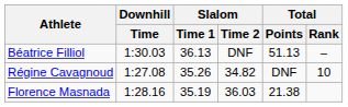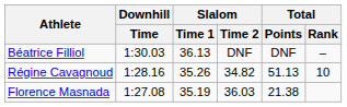Béatrice Filliol | Total / Points: 51.13 -> DNF
Régine Cavagnoud | Downhill / Time: 1:27.08 -> 1:28.16
Régine Cavagnoud | Total / Points: DNF -> 51.13
Florence Masnada | Downhill / Time: 1:28.16 -> 1:27.08
